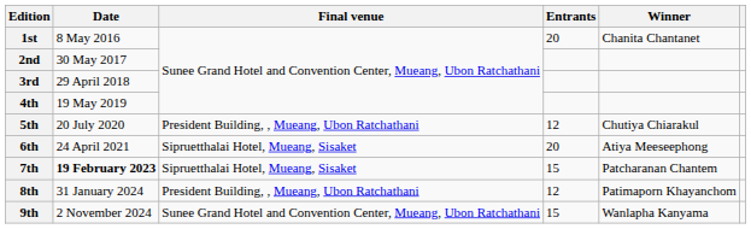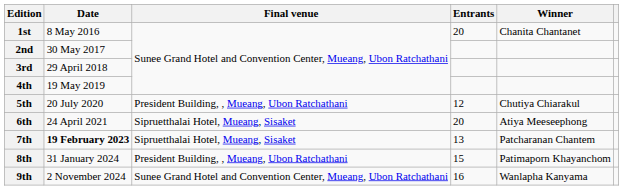7th | Entrants: 15 -> 13
8th | Entrants: 12 -> 15
9th | Entrants: 15 -> 16
